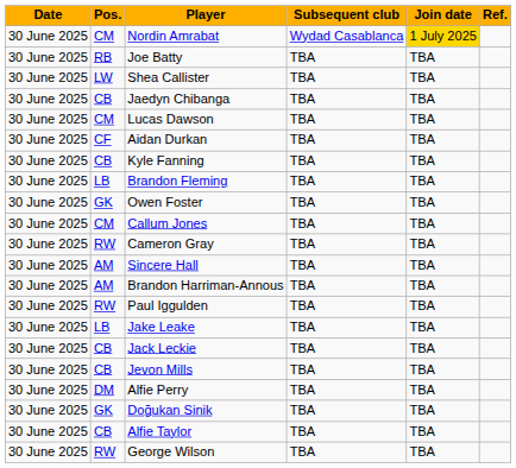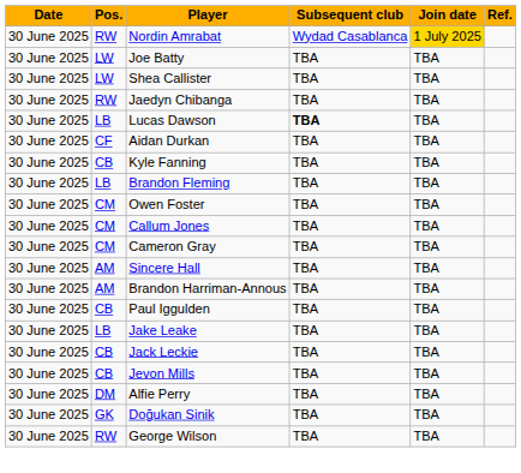Nordin Amrabat | Pos.: CM -> RW
Joe Batty | Pos.: RB -> LW
Jaedyn Chibanga | Pos.: CB -> RW
Lucas Dawson | Pos.: CM -> LB
Lucas Dawson | Subsequent club: normal -> bold
Owen Foster | Pos.: GK -> CM
Cameron Gray | Pos.: RW -> CM
Paul Iggulden | Pos.: RW -> CB
- row: 30 June 2025 | CB | Alfie Taylor | TBA | TBA
